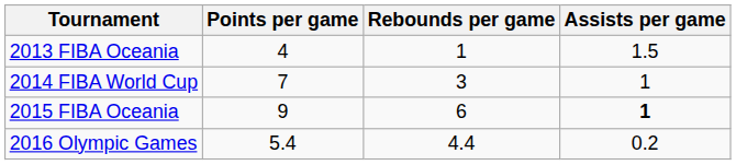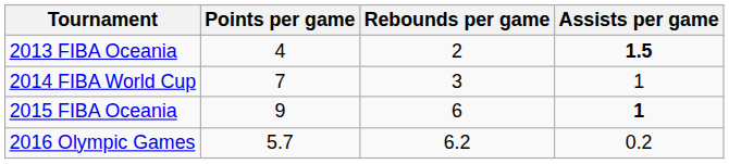2013 FIBA Oceania | Rebounds per game: 1 -> 2
2013 FIBA Oceania | Assists per game: normal -> bold
2016 Olympic Games | Points per game: 5.4 -> 5.7
2016 Olympic Games | Rebounds per game: 4.4 -> 6.2
